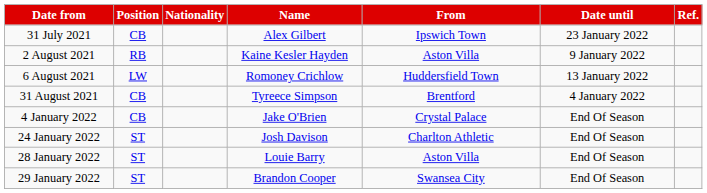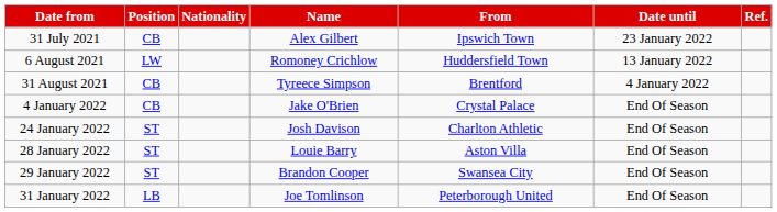- row: 2 August 2021 | RB | Kaine Kesler Hayden | Aston Villa | 9 January 2022
+ row: 31 January 2022 | LB | Joe Tomlinson | Peterborough United | End Of Season
